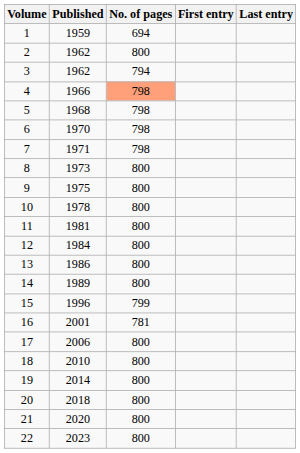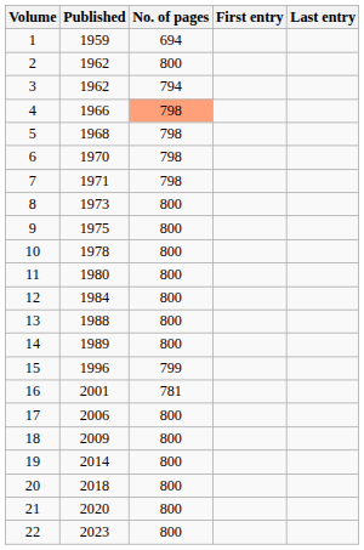11 | Published: 1981 -> 1980
13 | Published: 1986 -> 1988
18 | Published: 2010 -> 2009
